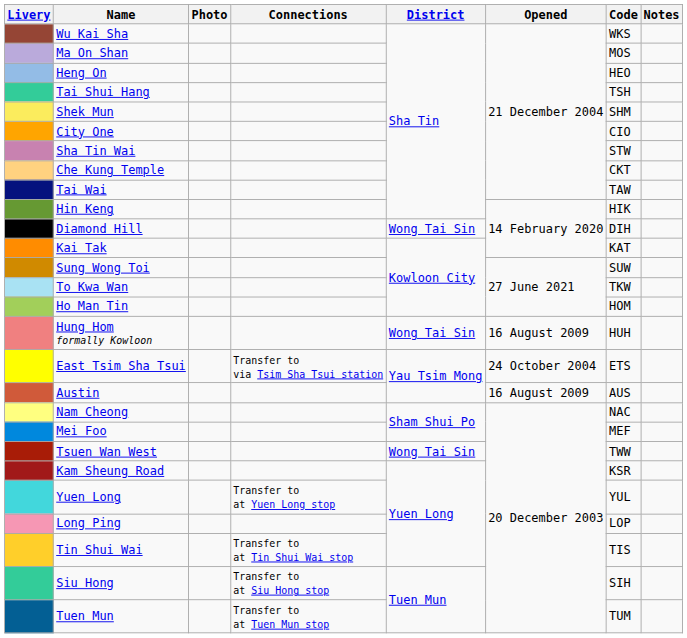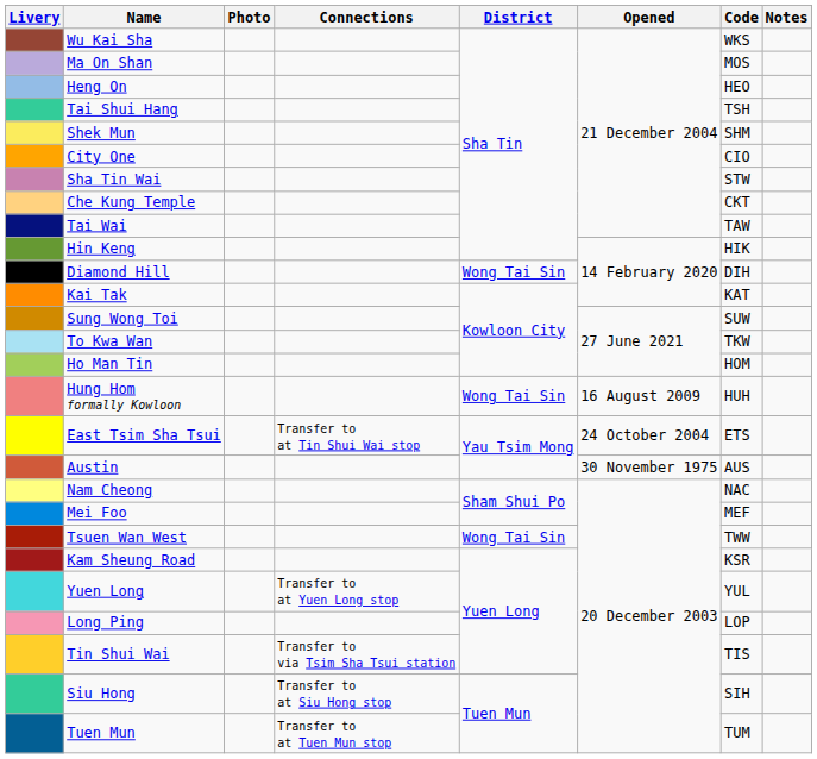East Tsim Sha Tsui | Connections: Transfer to via Tsim Sha Tsui station -> Transfer to at Tin Shui Wai stop
Austin | Opened: 16 August 2009 -> 30 November 1975
Tin Shui Wai | Connections: Transfer to at Tin Shui Wai stop -> Transfer to via Tsim Sha Tsui station
